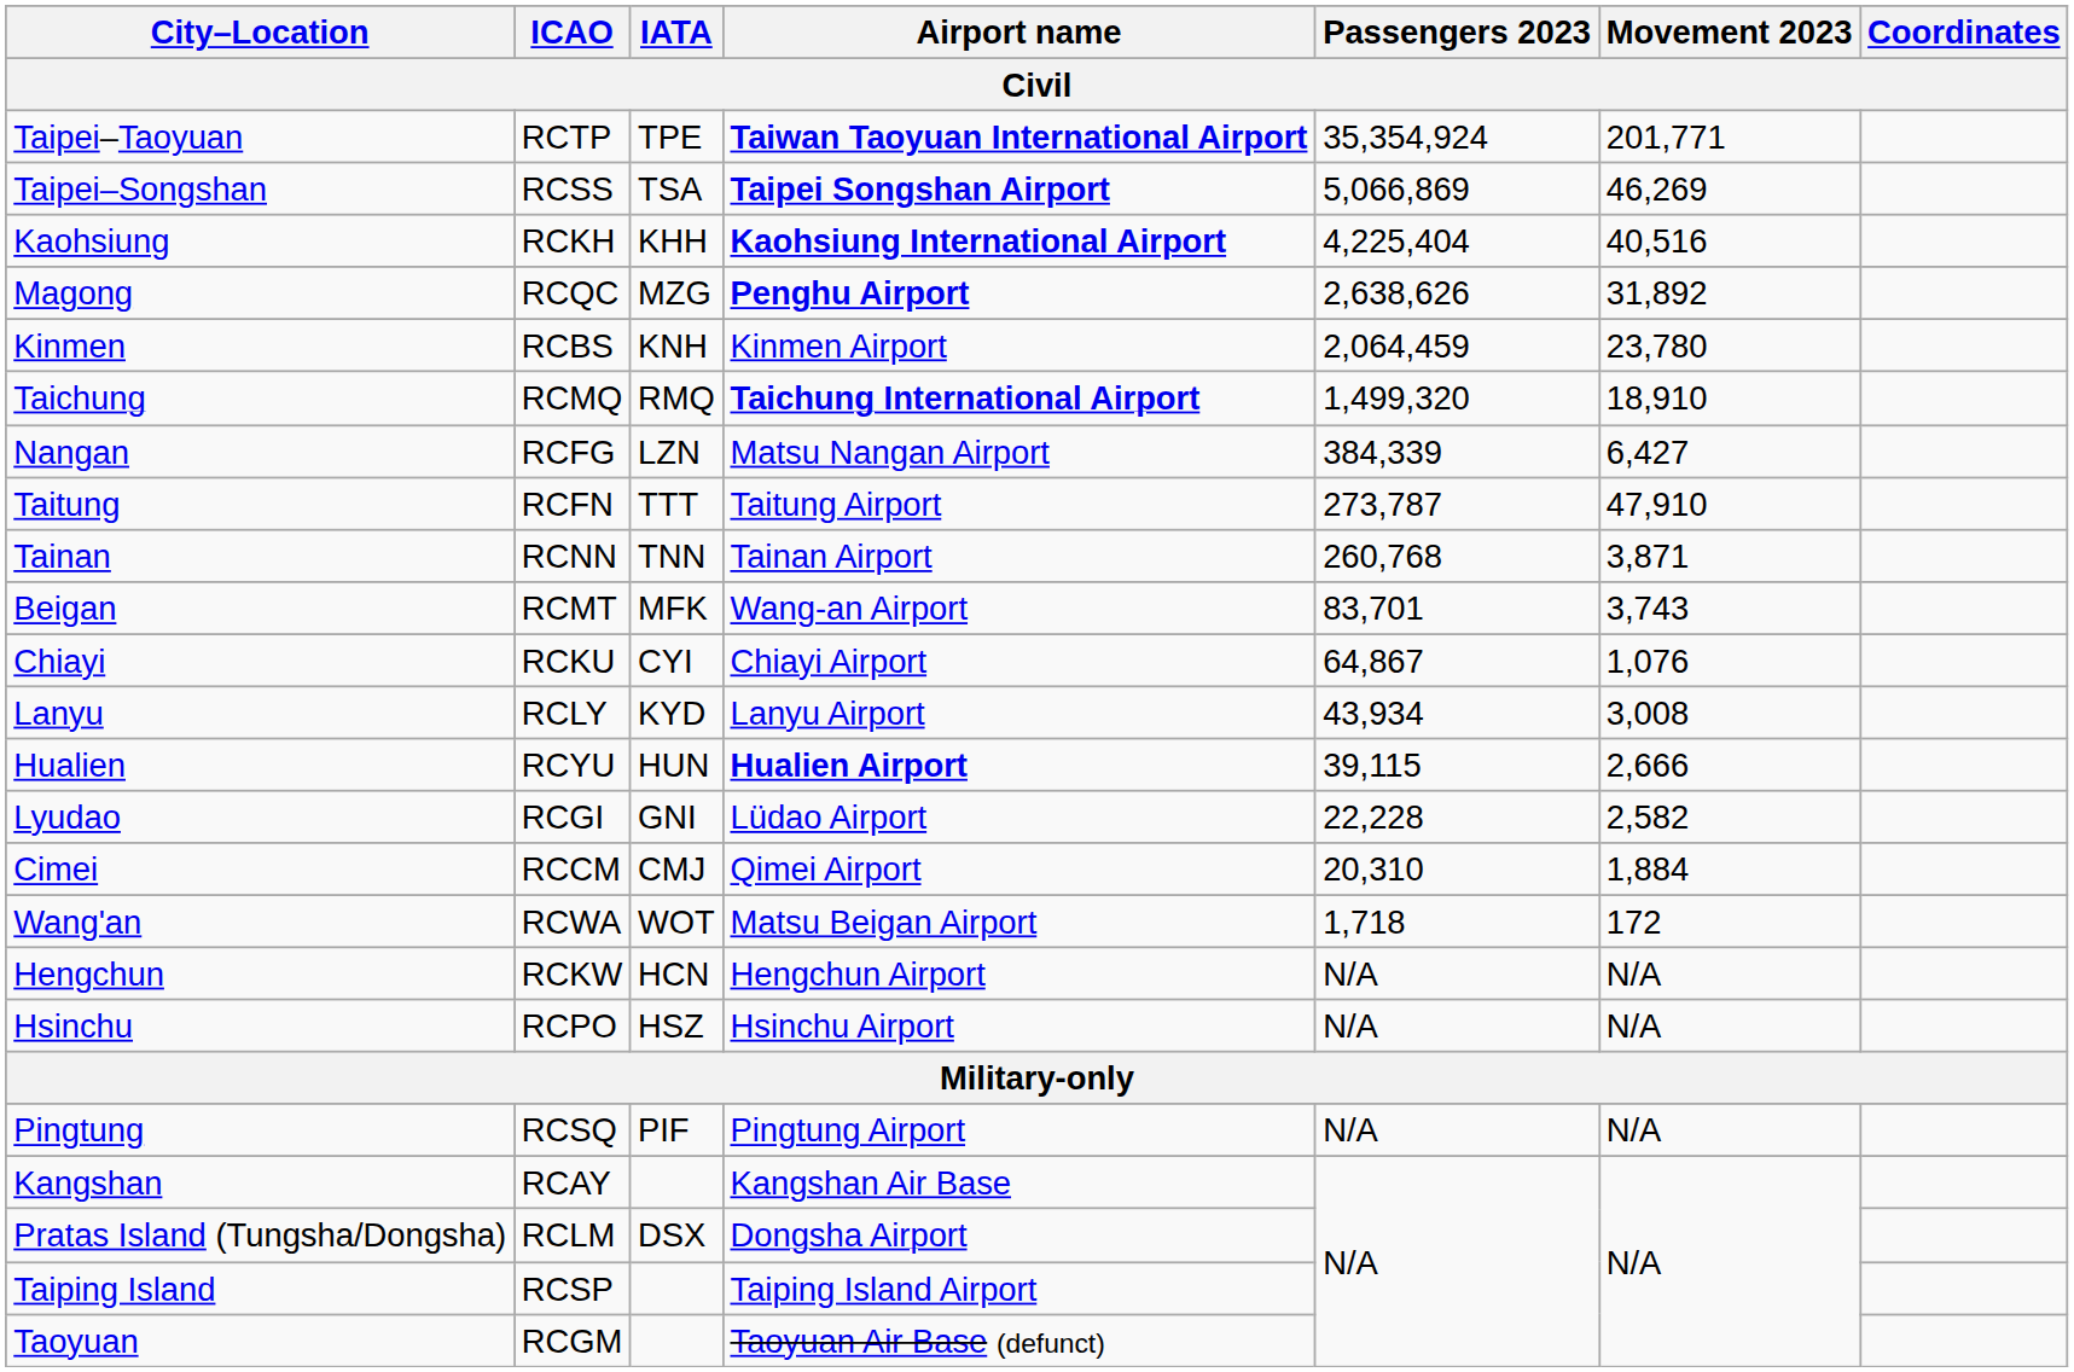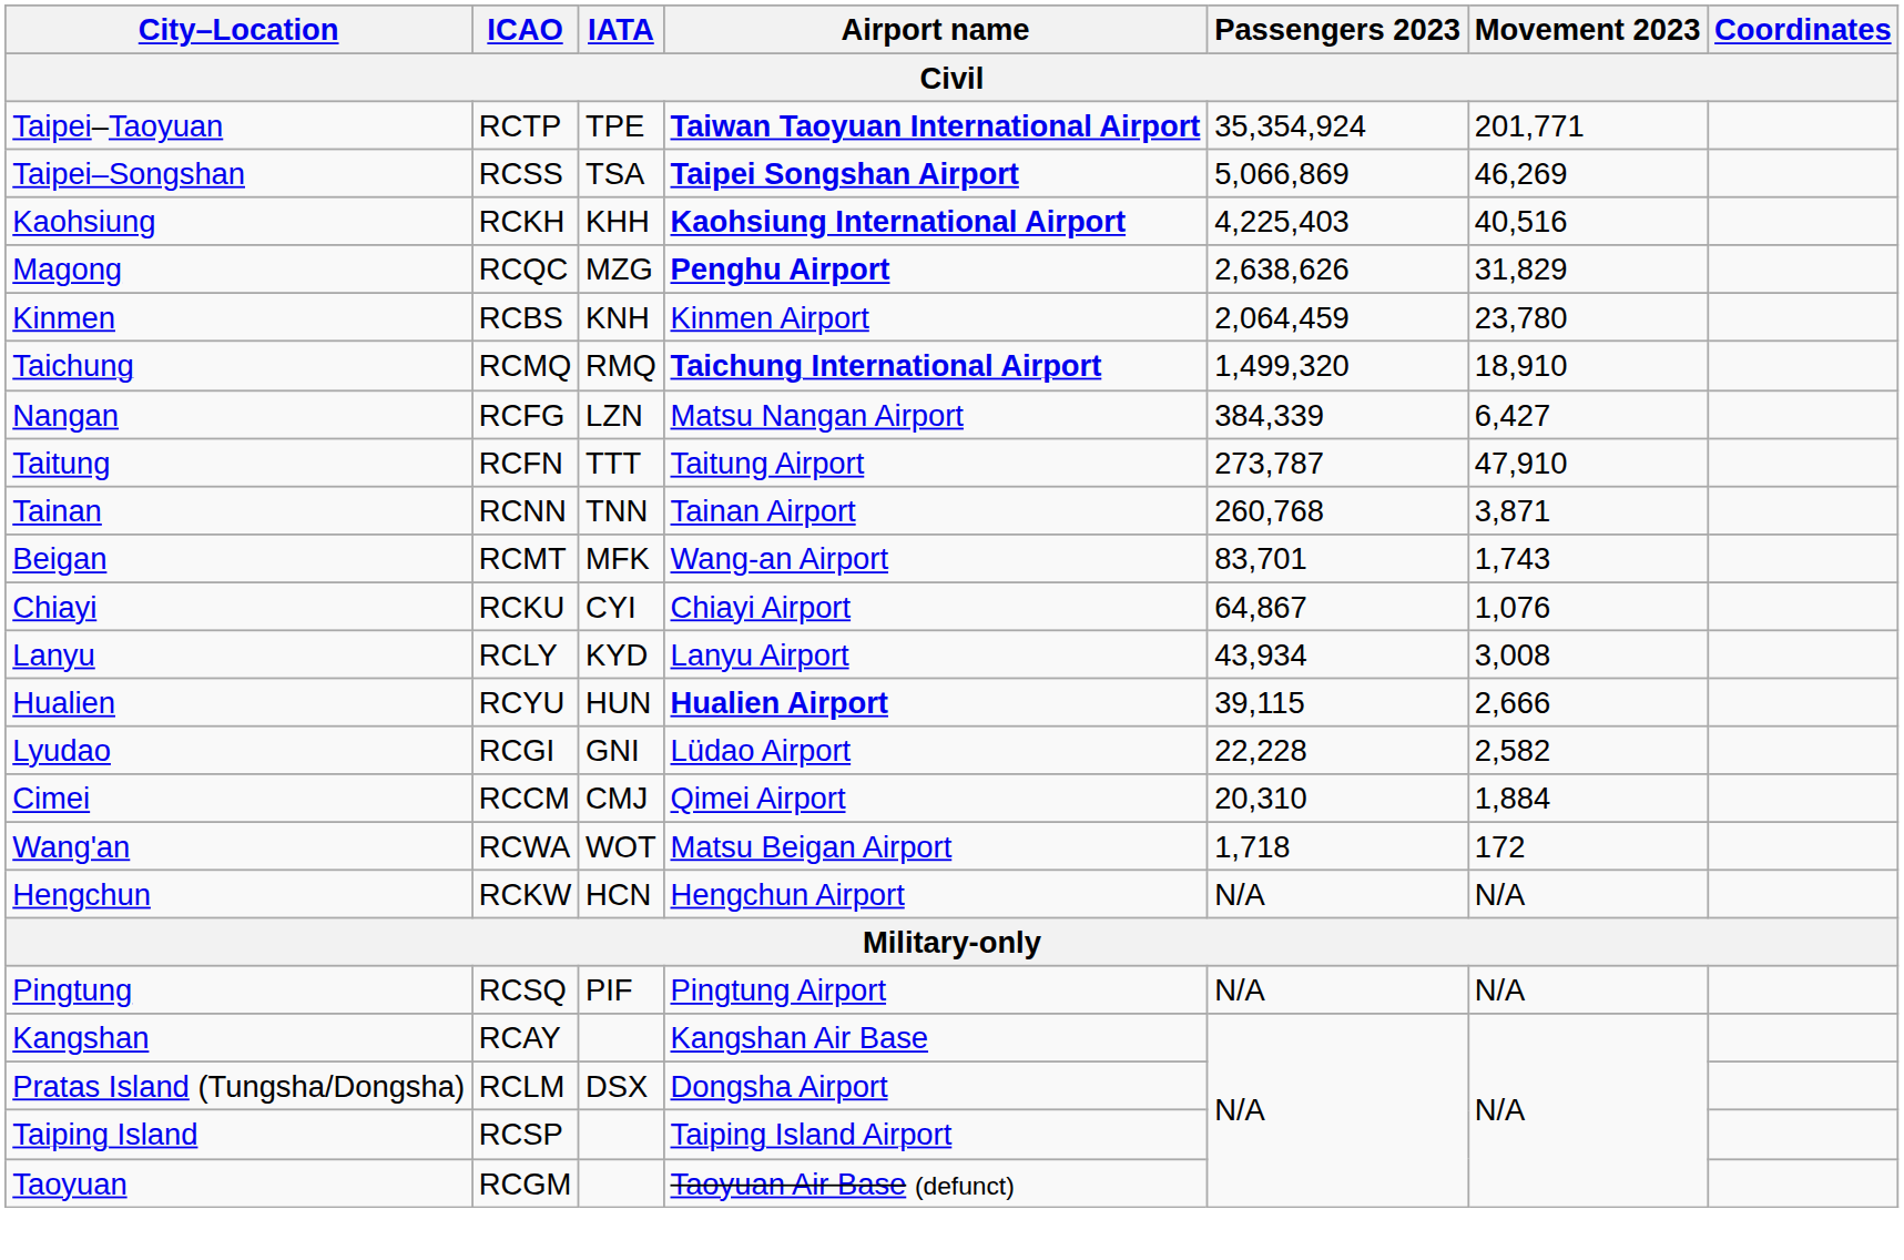Kaohsiung | Passengers 2023: 4,225,404 -> 4,225,403
Magong | Movement 2023: 31,892 -> 31,829
Beigan | Movement 2023: 3,743 -> 1,743
- row: Hsinchu | RCPO | HSZ | Hsinchu Airport | N/A | N/A
